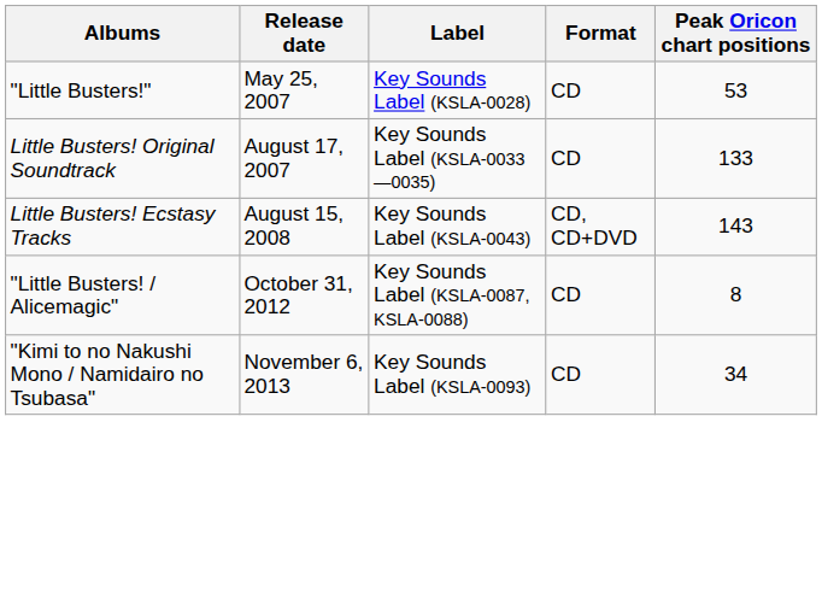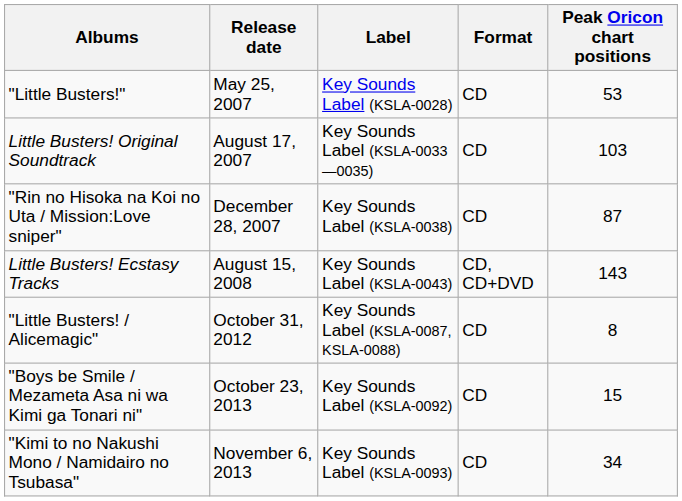Little Busters! Original Soundtrack | Peak Oricon chart positions: 133 -> 103
+ row: "Rin no Hisoka na Koi no Uta / Mission:Love sniper" | December 28, 2007 | Key Sounds Label (KSLA-0038) | CD | 87
+ row: "Boys be Smile / Mezameta Asa ni wa Kimi ga Tonari ni" | October 23, 2013 | Key Sounds Label (KSLA-0092) | CD | 15
